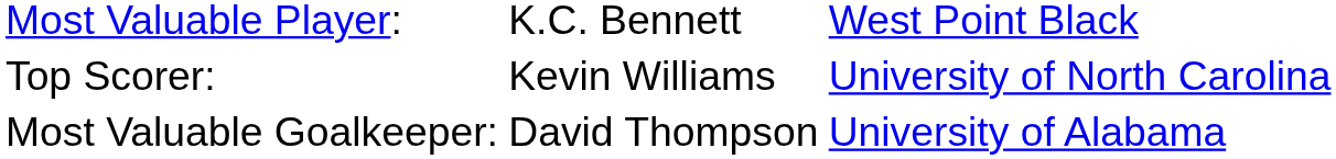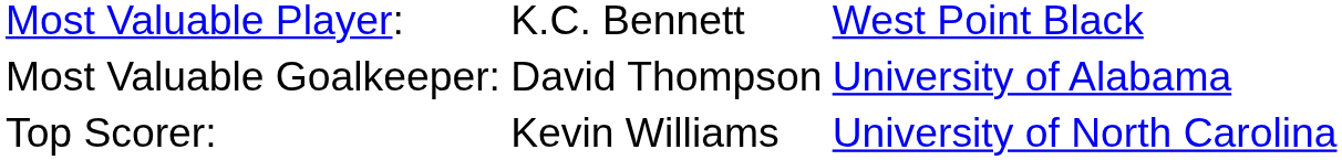rows swapped: Most Valuable Goalkeeper: <-> Top Scorer:
